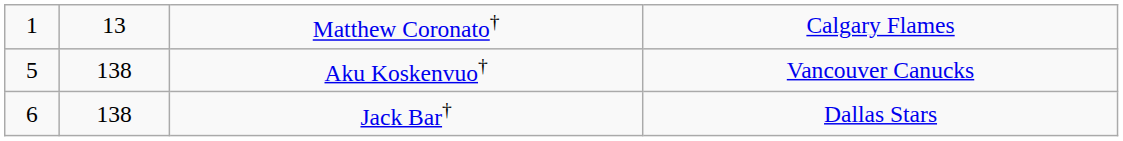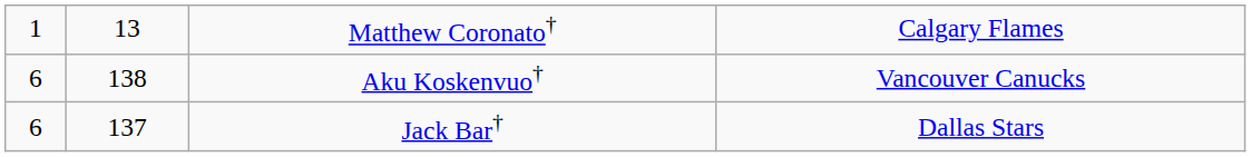Aku Koskenvuo† | column 1: 5 -> 6
Jack Bar† | column 2: 138 -> 137
